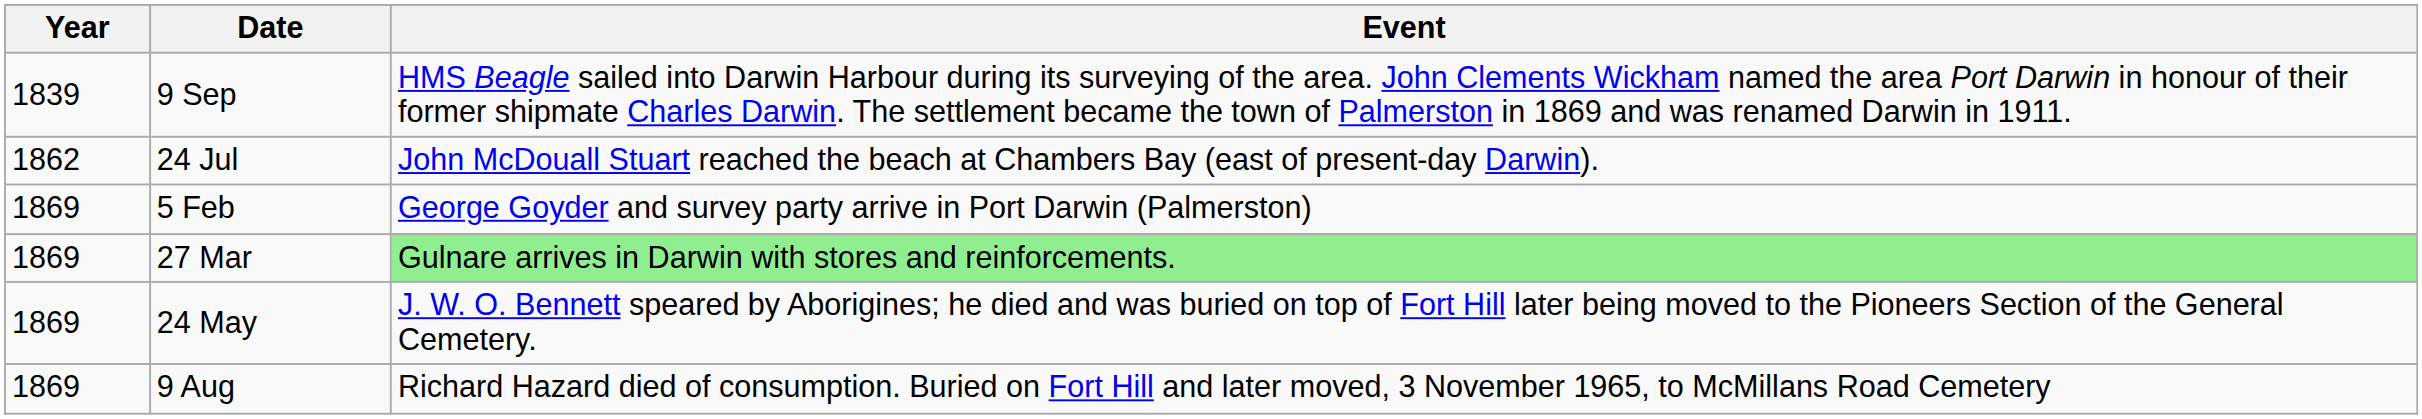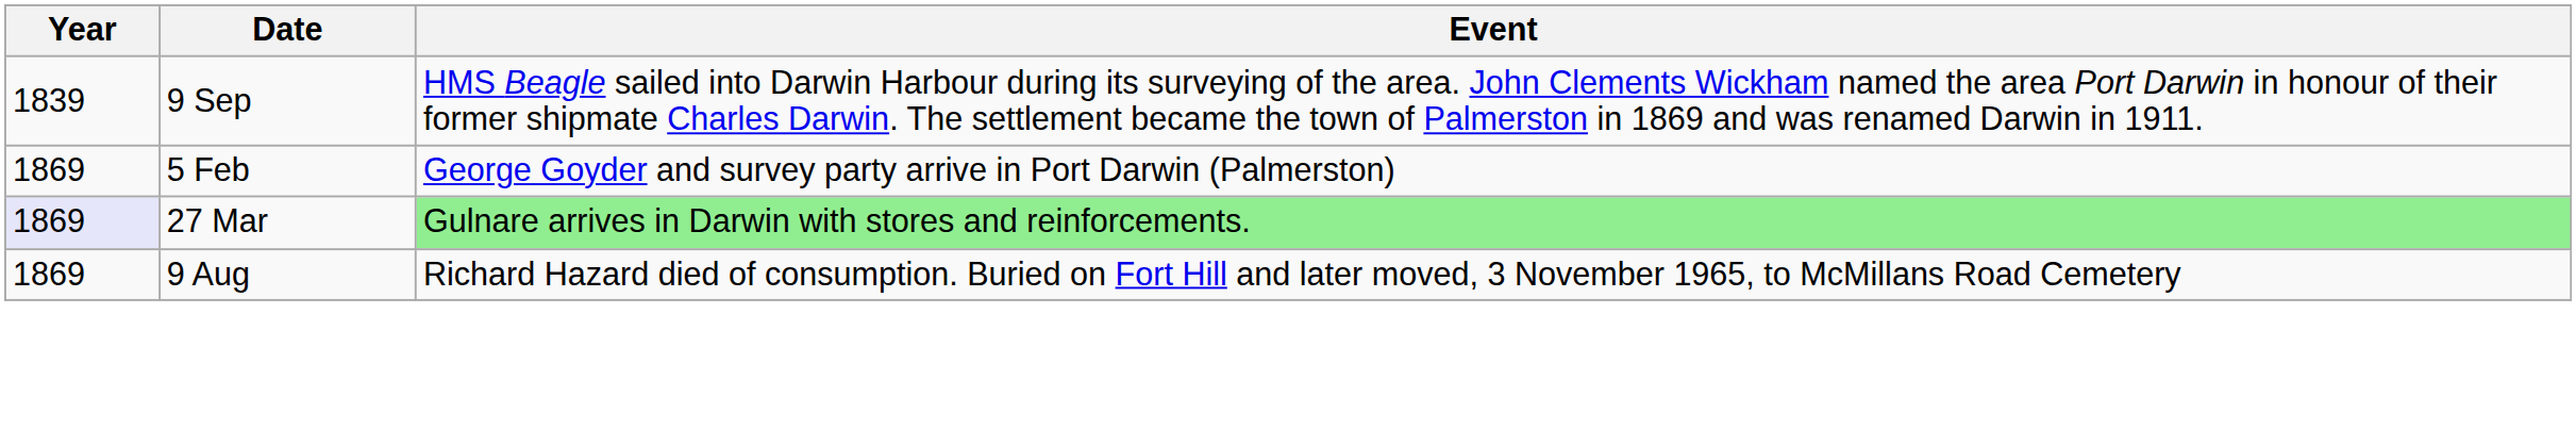- row: 1862 | 24 Jul | John McDouall Stuart reached the beach at Chambers Bay (east of present-day Darwin).
27 Mar | Year: no background -> lavender background
- row: 1869 | 24 May | J. W. O. Bennett speared by Aborigines; he died and was buried on top of Fort Hill later being moved to the Pioneers Section of the General Cemetery.
